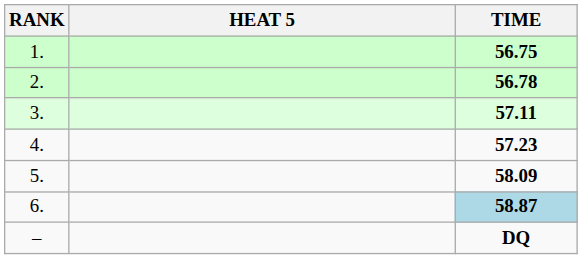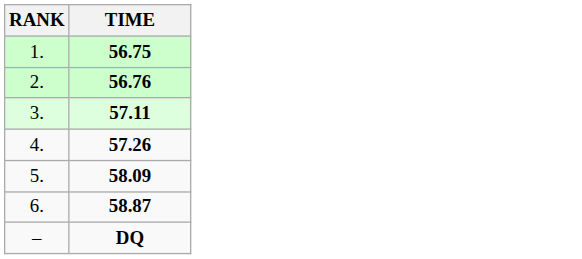- column: HEAT 5
2. | TIME: 56.78 -> 56.76
4. | TIME: 57.23 -> 57.26
6. | TIME: lightblue background -> no background
